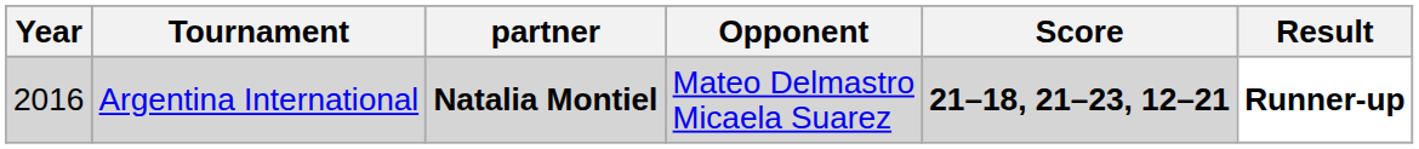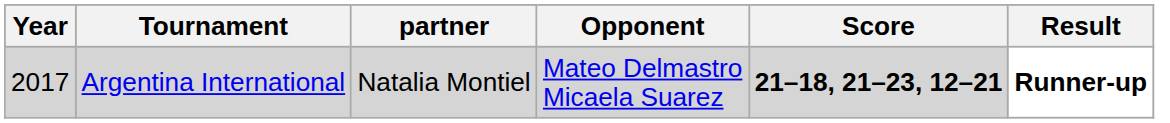Argentina International | Year: 2016 -> 2017
Argentina International | partner: bold -> normal
